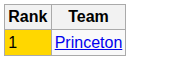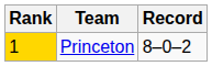+ column: Record | 8–0–2
